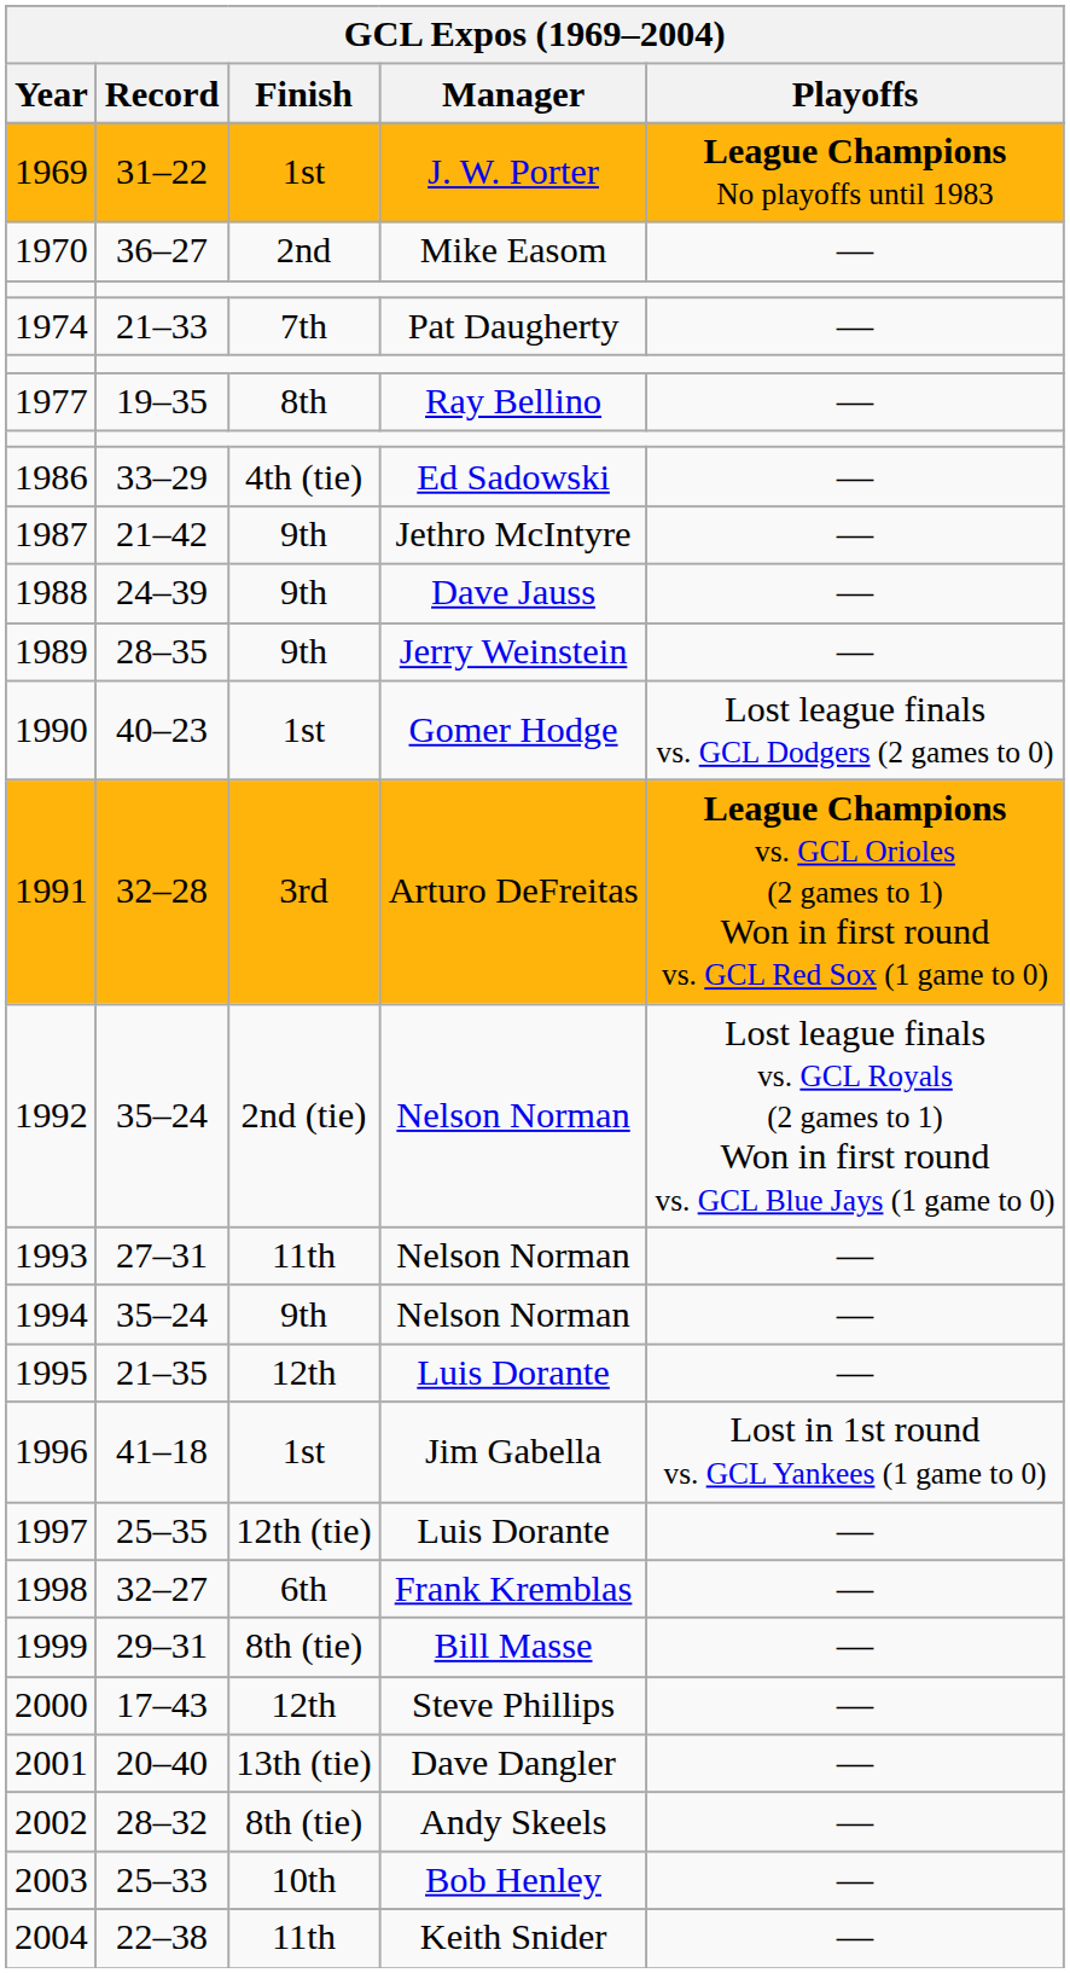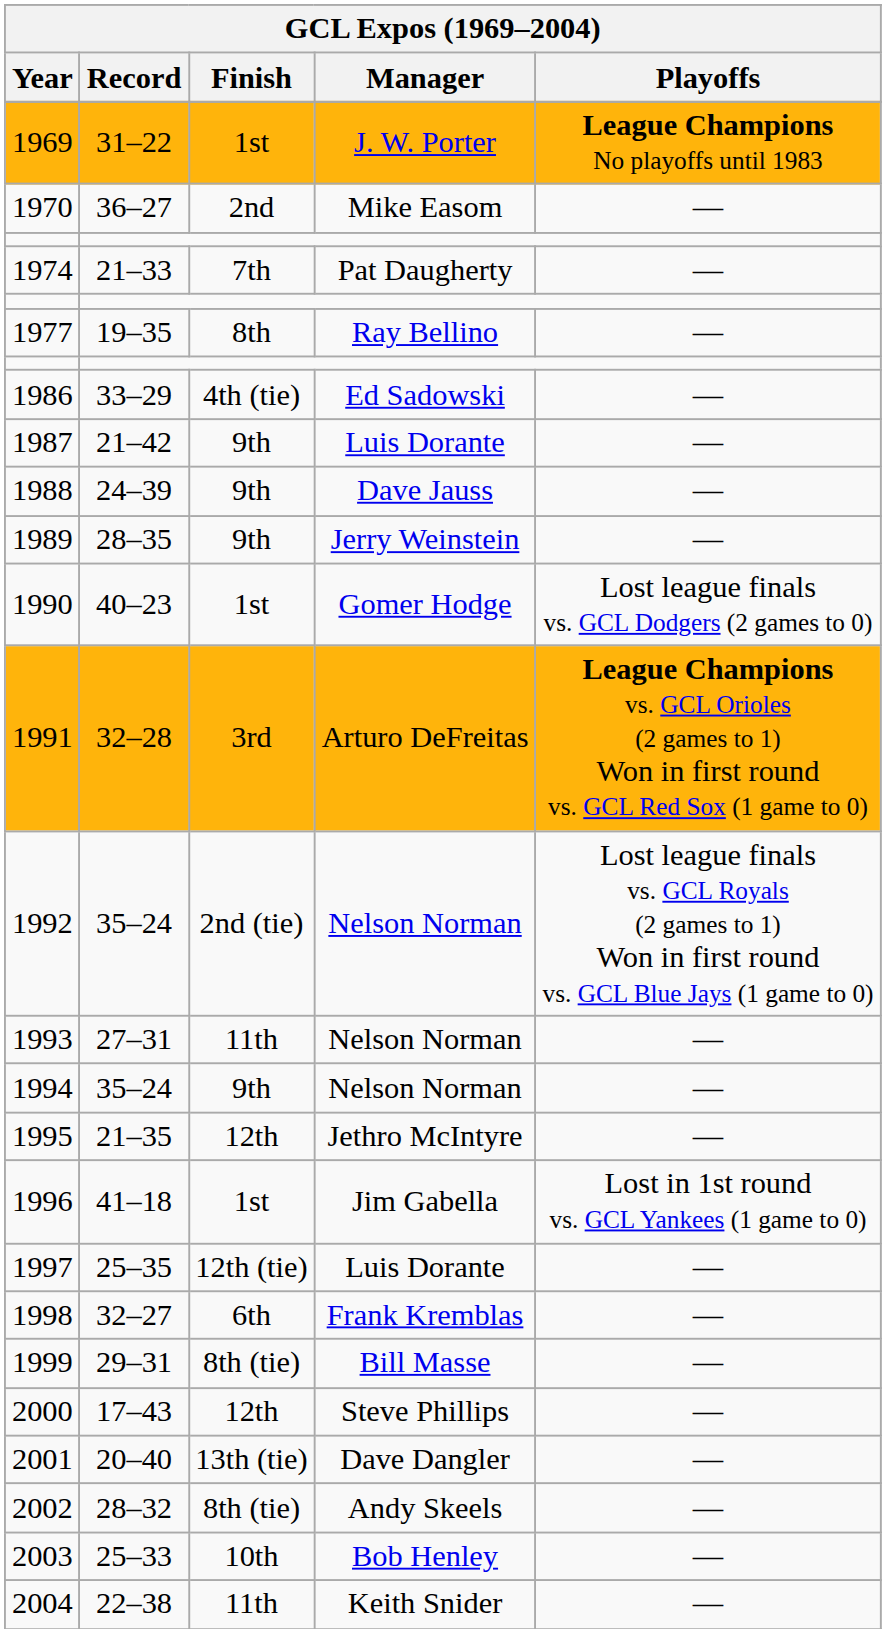1987 | Manager: Jethro McIntyre -> Luis Dorante
1995 | Manager: Luis Dorante -> Jethro McIntyre
